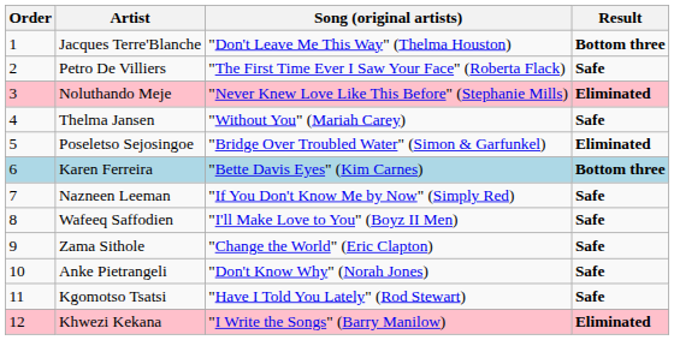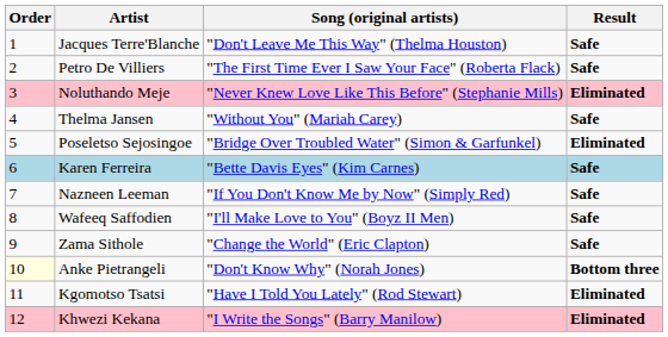Jacques Terre'Blanche | Result: Bottom three -> Safe
Karen Ferreira | Result: Bottom three -> Safe
Anke Pietrangeli | Order: no background -> lightyellow background
Anke Pietrangeli | Result: Safe -> Bottom three
Kgomotso Tsatsi | Result: Safe -> Eliminated
